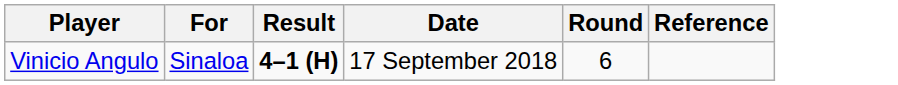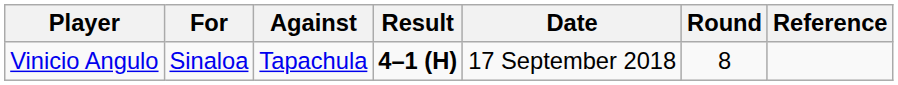+ column: Against | Tapachula
Vinicio Angulo | Round: 6 -> 8
